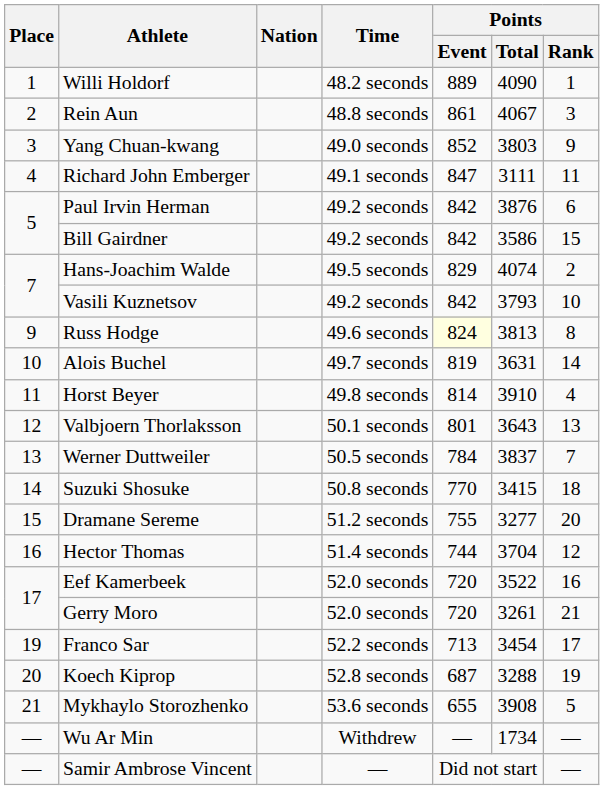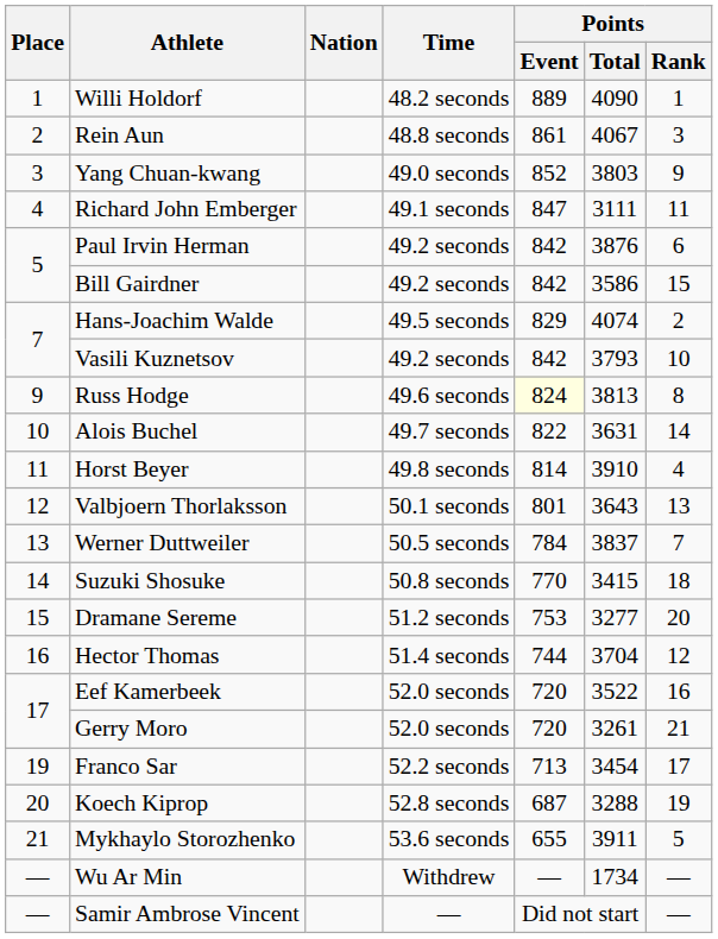Alois Buchel | Points / Event: 819 -> 822
Dramane Sereme | Points / Event: 755 -> 753
Mykhaylo Storozhenko | Points / Total: 3908 -> 3911
